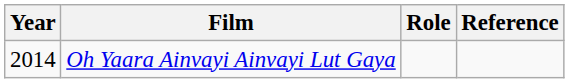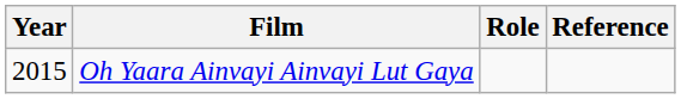Oh Yaara Ainvayi Ainvayi Lut Gaya | Year: 2014 -> 2015
